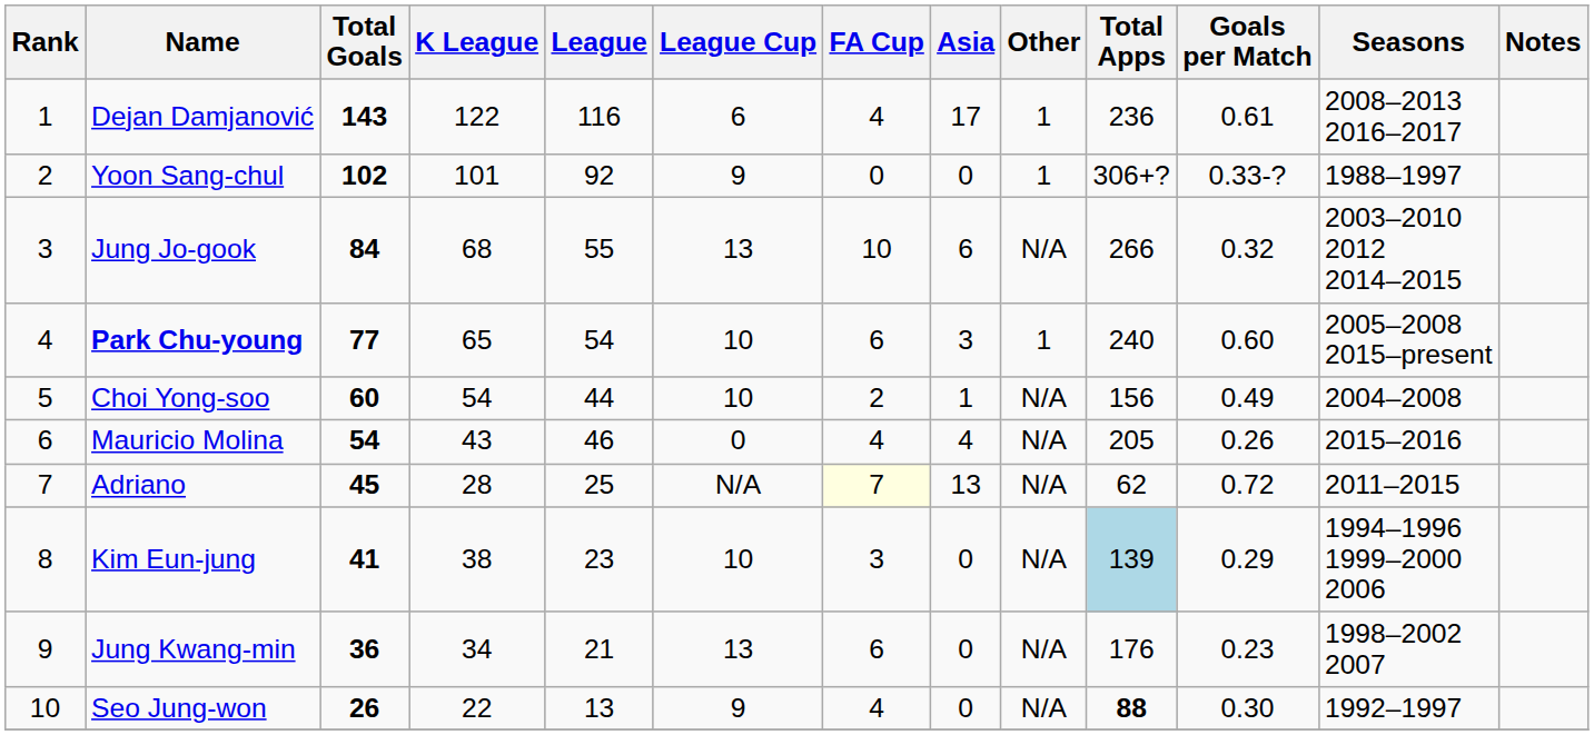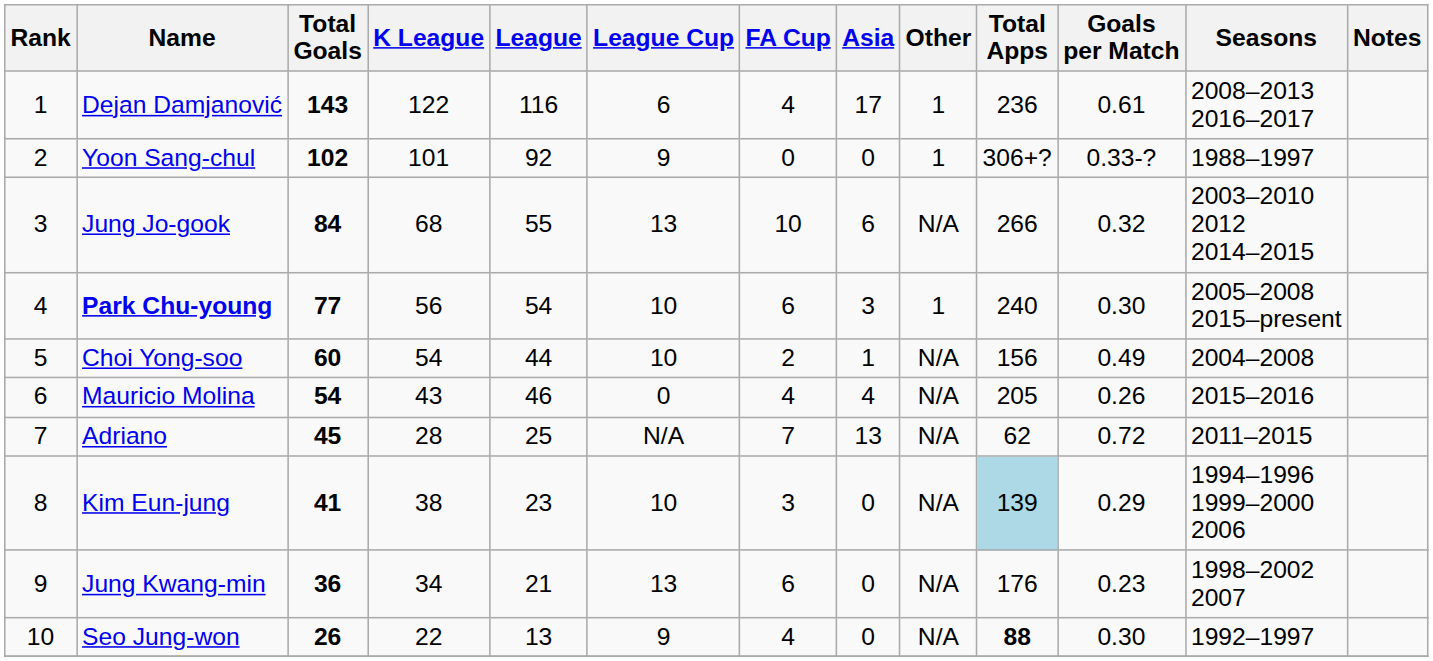Park Chu-young | K League: 65 -> 56
Park Chu-young | Goals per Match: 0.60 -> 0.30
Adriano | FA Cup: lightyellow background -> no background
